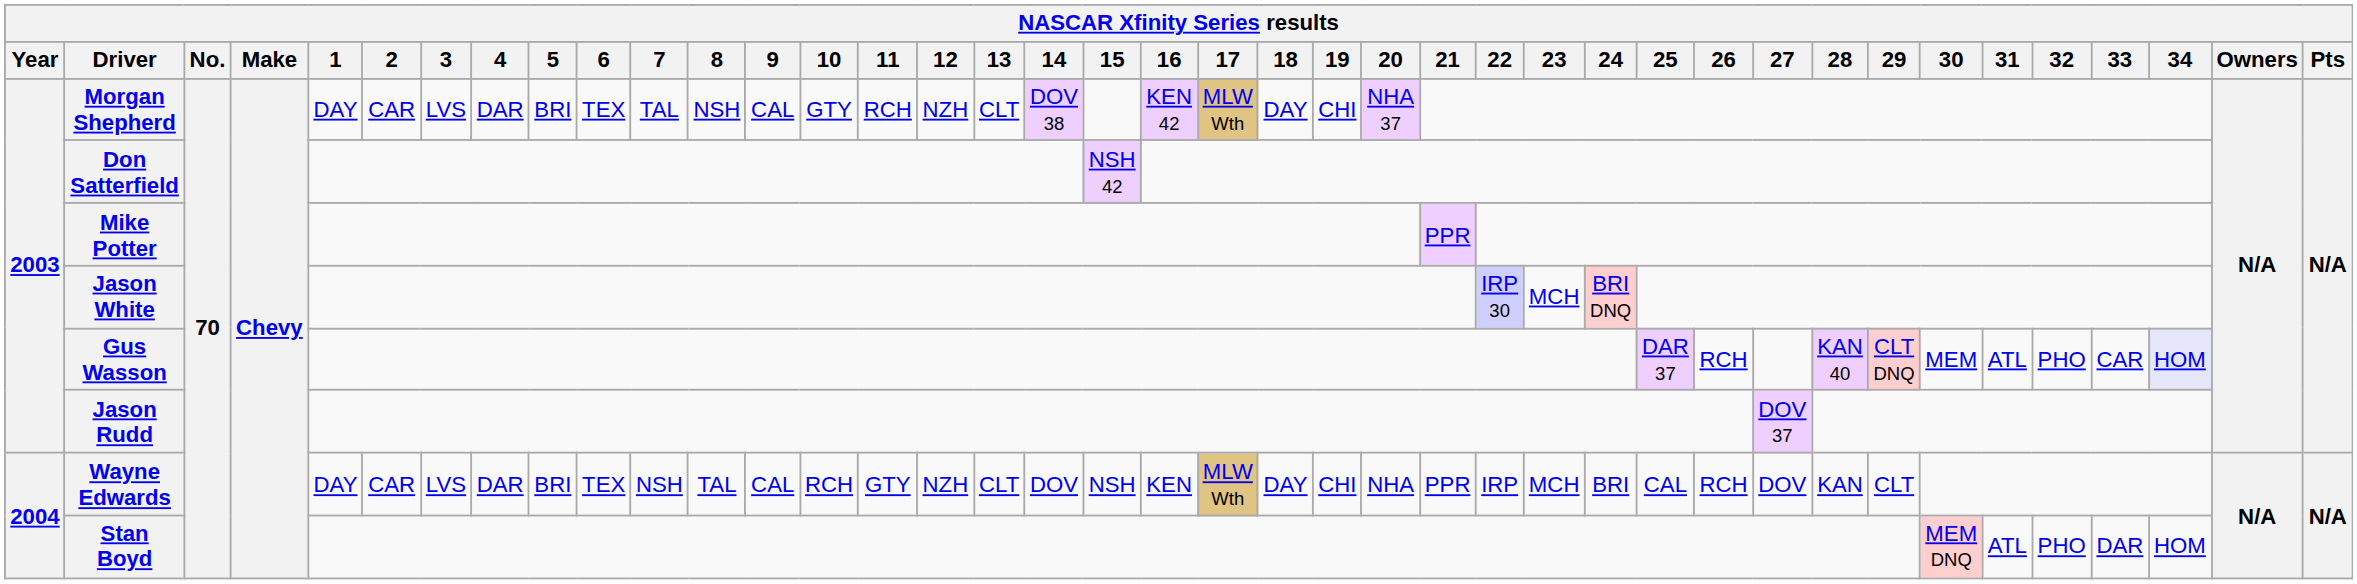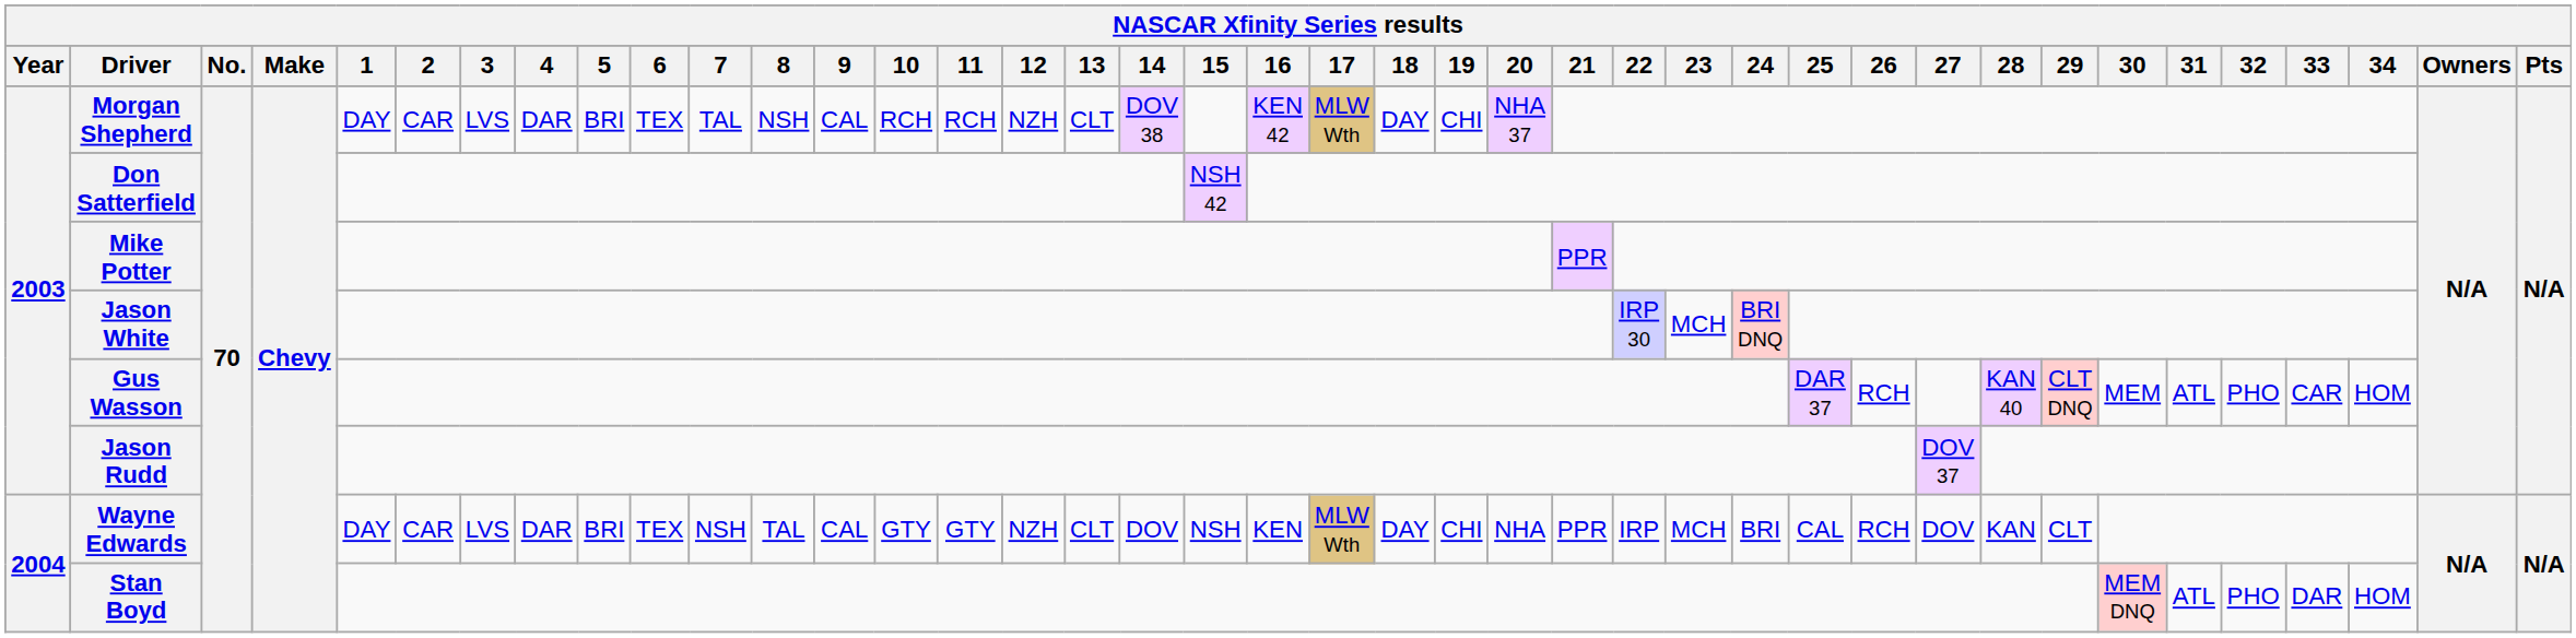Morgan Shepherd | 10: GTY -> RCH
Gus Wasson | 34: lavender background -> no background
Wayne Edwards | 10: RCH -> GTY
